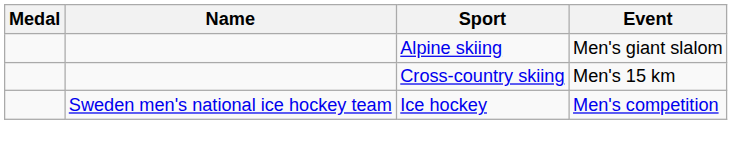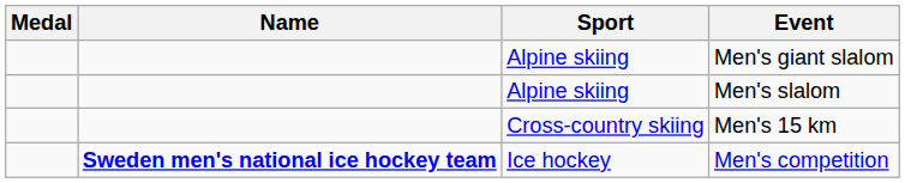+ row: Alpine skiing | Men's slalom
Men's competition | Name: normal -> bold
